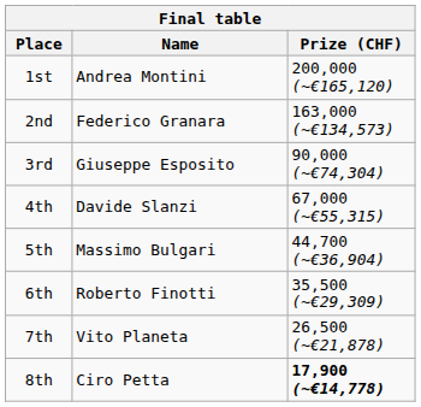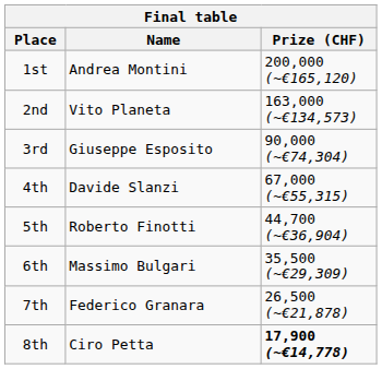2nd | Name: Federico Granara -> Vito Planeta
5th | Name: Massimo Bulgari -> Roberto Finotti
6th | Name: Roberto Finotti -> Massimo Bulgari
7th | Name: Vito Planeta -> Federico Granara
